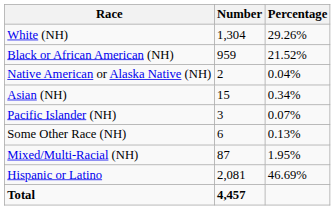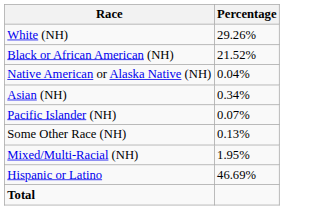- column: Number | 1,304 | 959 | 2 | 15 | 3 | 6 | 87 | 2,081 | 4,457
